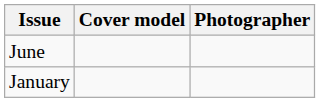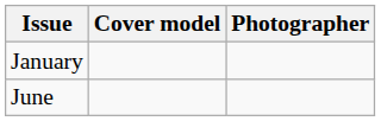rows swapped: January <-> June
